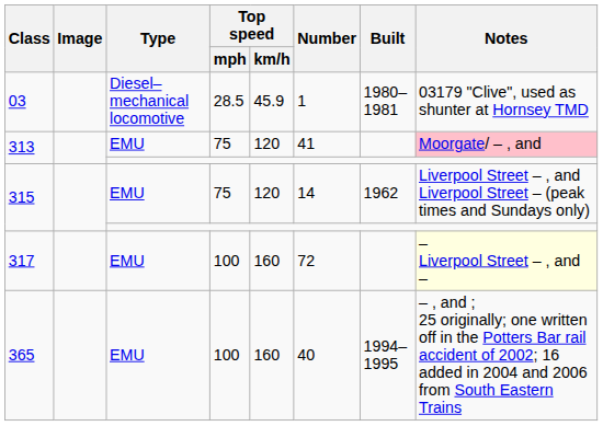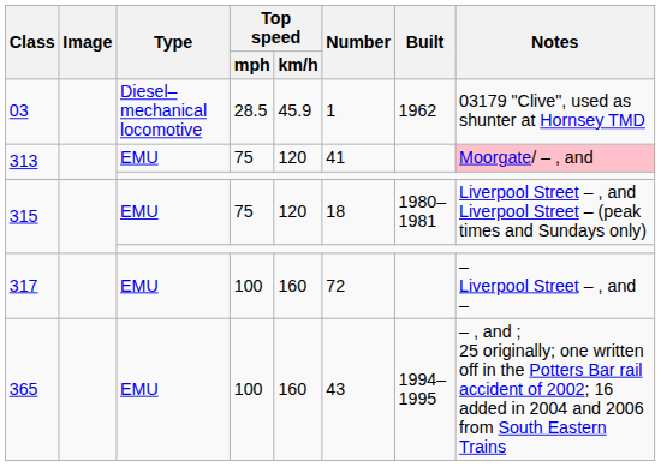03 | Built: 1980–1981 -> 1962
315 / 75 | Number: 14 -> 18
315 / 75 | Built: 1962 -> 1980–1981
317 | Notes: lightyellow background -> no background
365 | Number: 40 -> 43
